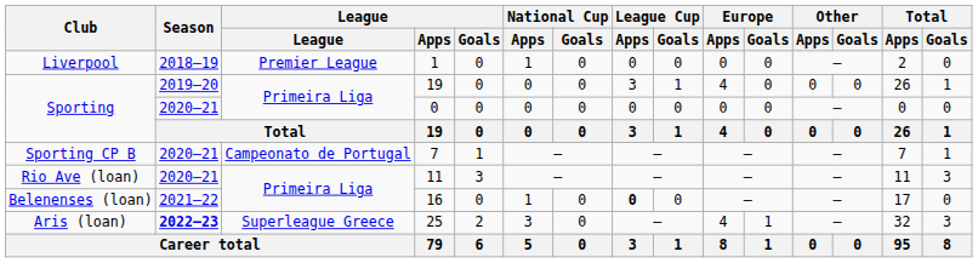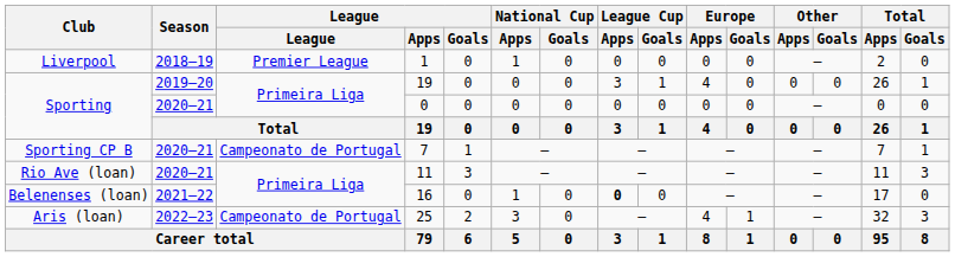25 | Season: bold -> normal
25 | League: Superleague Greece -> Campeonato de Portugal
